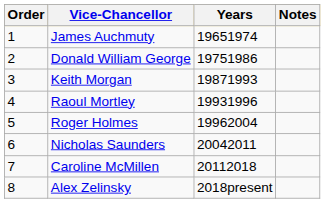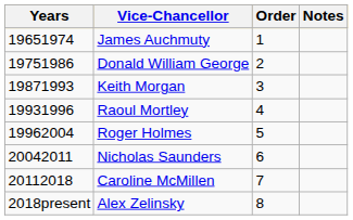columns swapped: Order <-> Years
